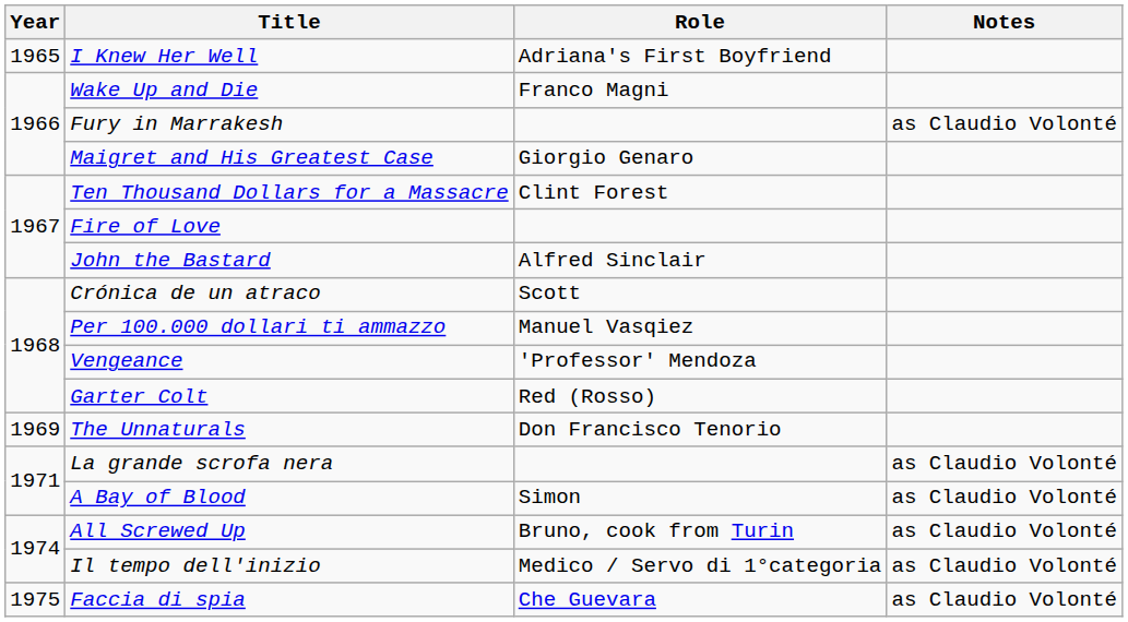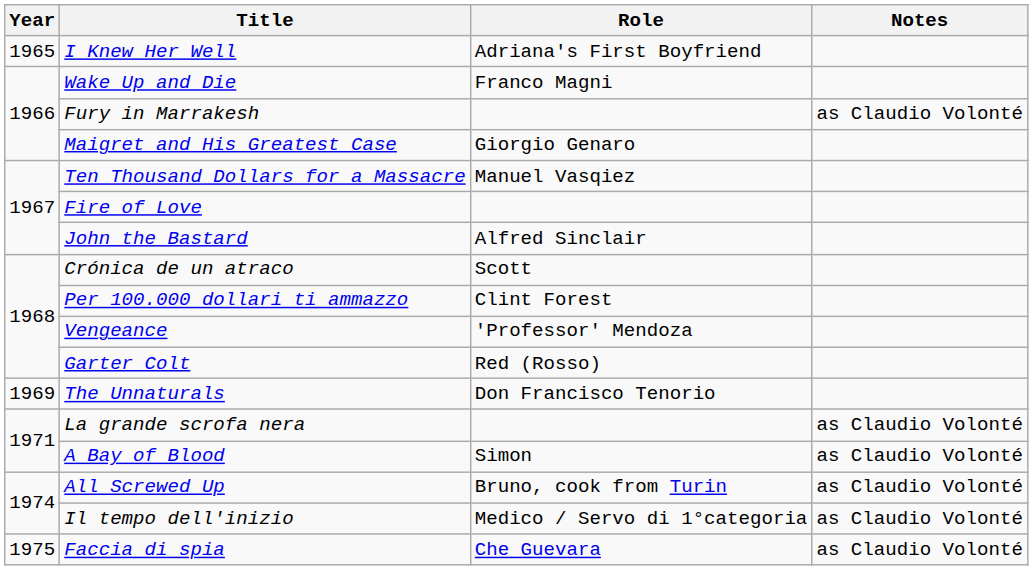Ten Thousand Dollars for a Massacre | Role: Clint Forest -> Manuel Vasqiez
Per 100.000 dollari ti ammazzo | Role: Manuel Vasqiez -> Clint Forest
